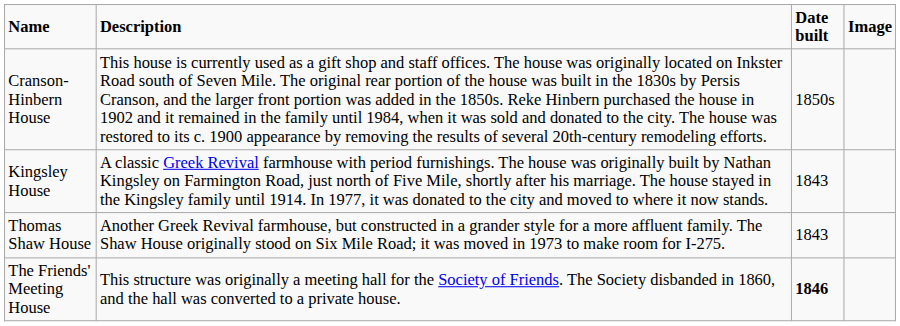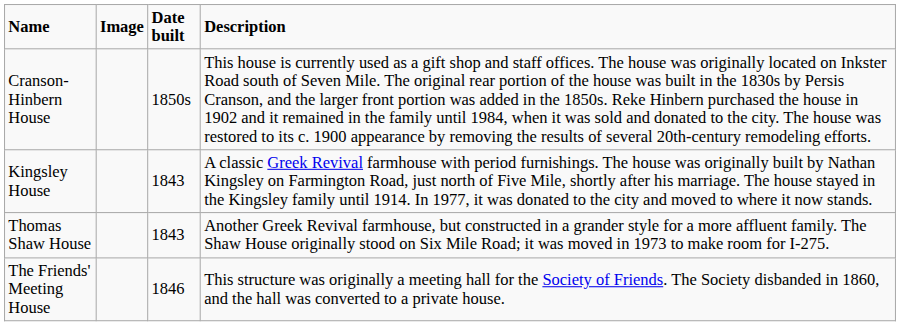columns swapped: Image <-> Description
The Friends' Meeting House | Date built: bold -> normal
